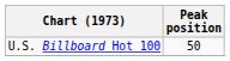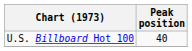U.S. Billboard Hot 100 | Peak position: 50 -> 40
